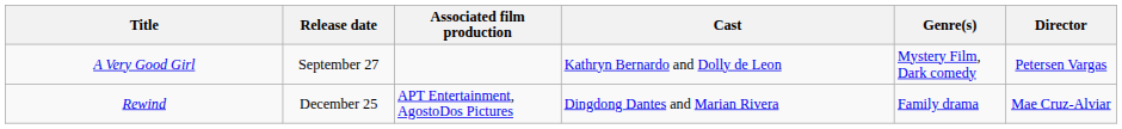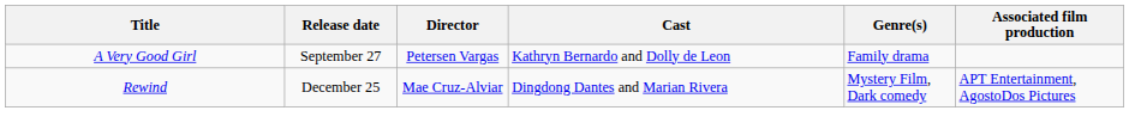columns swapped: Director <-> Associated film production
A Very Good Girl | Genre(s): Mystery Film, Dark comedy -> Family drama
Rewind | Genre(s): Family drama -> Mystery Film, Dark comedy
